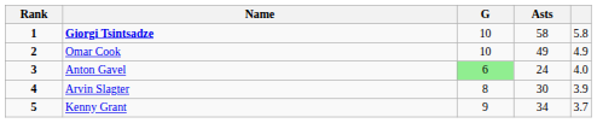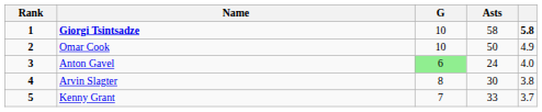Giorgi Tsintsadze | column 5: normal -> bold
Omar Cook | Asts: 49 -> 50
Arvin Slagter | column 5: 3.9 -> 3.8
Kenny Grant | G: 9 -> 7
Kenny Grant | Asts: 34 -> 33
